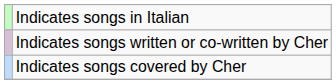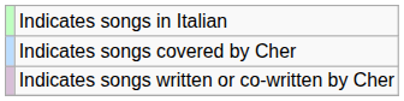rows swapped: Indicates songs covered by Cher <-> Indicates songs written or co-written by Cher
